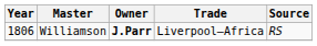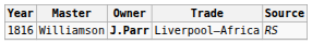Williamson | Year: 1806 -> 1816
